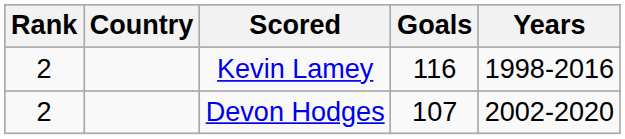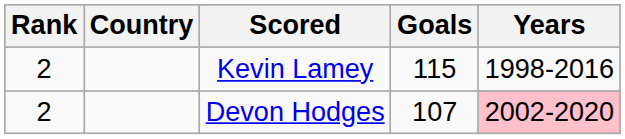Kevin Lamey | Goals: 116 -> 115
Devon Hodges | Years: no background -> pink background
